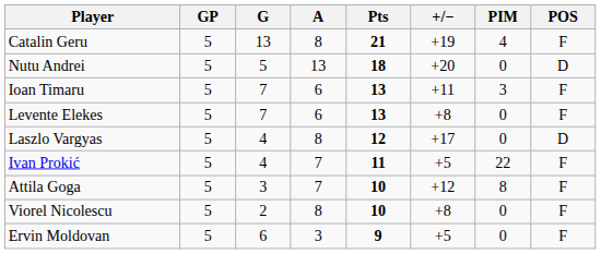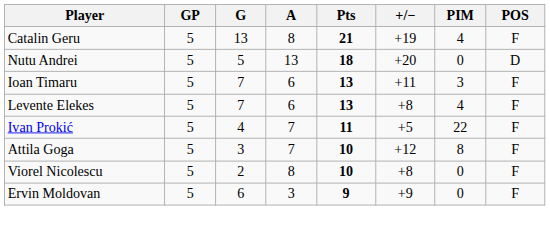Levente Elekes | PIM: 0 -> 4
- row: Laszlo Vargyas | 5 | 4 | 8 | 12 | +17 | 0 | D
Ervin Moldovan | +/−: +5 -> +9
